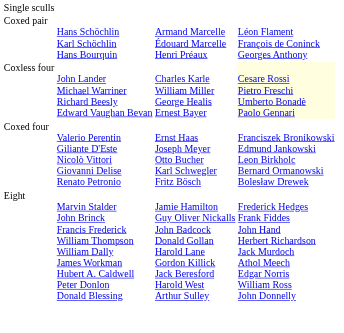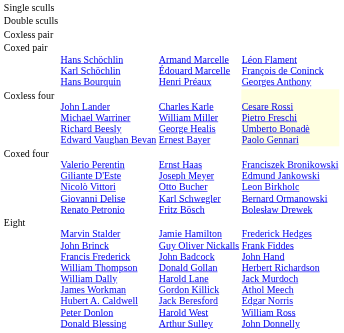+ row: Double sculls
+ row: Coxless pair
